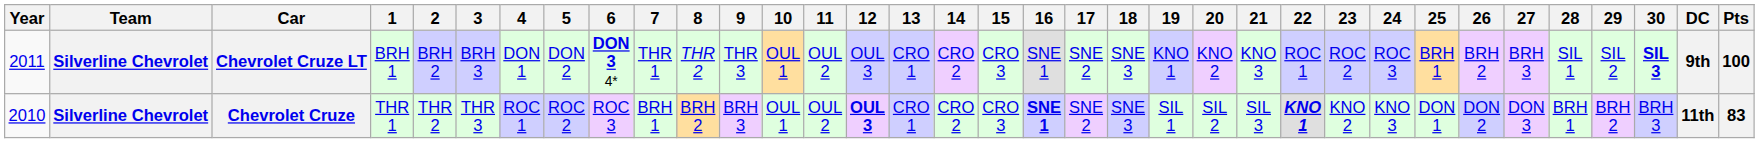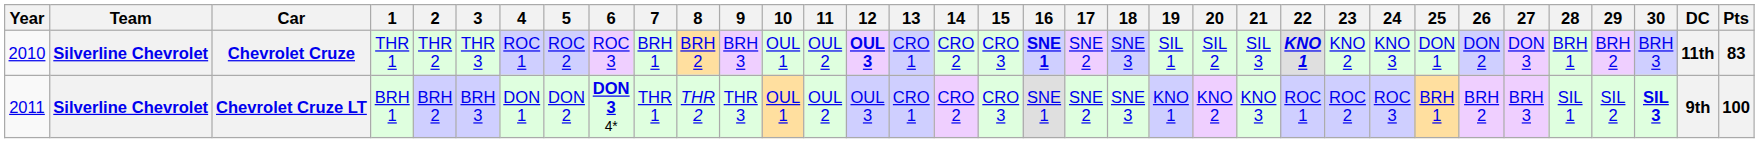rows swapped: Chevrolet Cruze <-> Chevrolet Cruze LT
